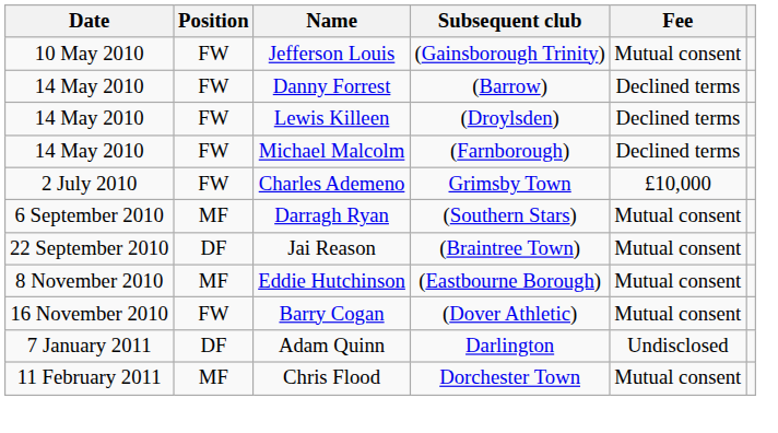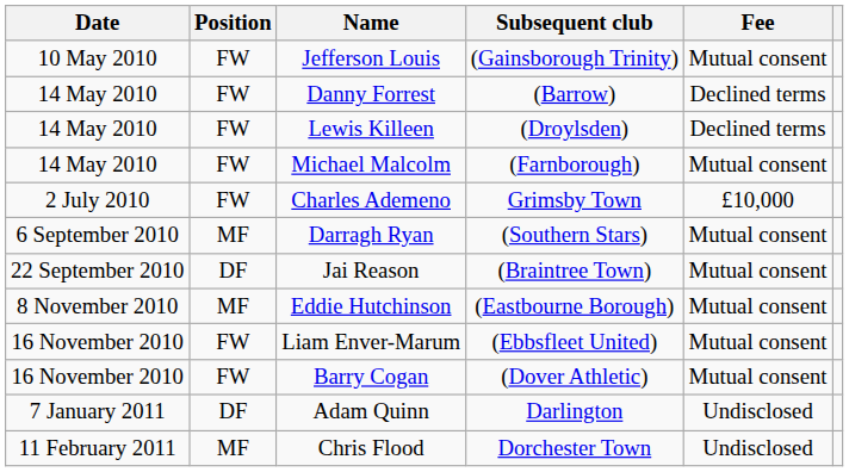Michael Malcolm | Fee: Declined terms -> Mutual consent
+ row: 16 November 2010 | FW | Liam Enver-Marum | (Ebbsfleet United) | Mutual consent
Chris Flood | Fee: Mutual consent -> Undisclosed
